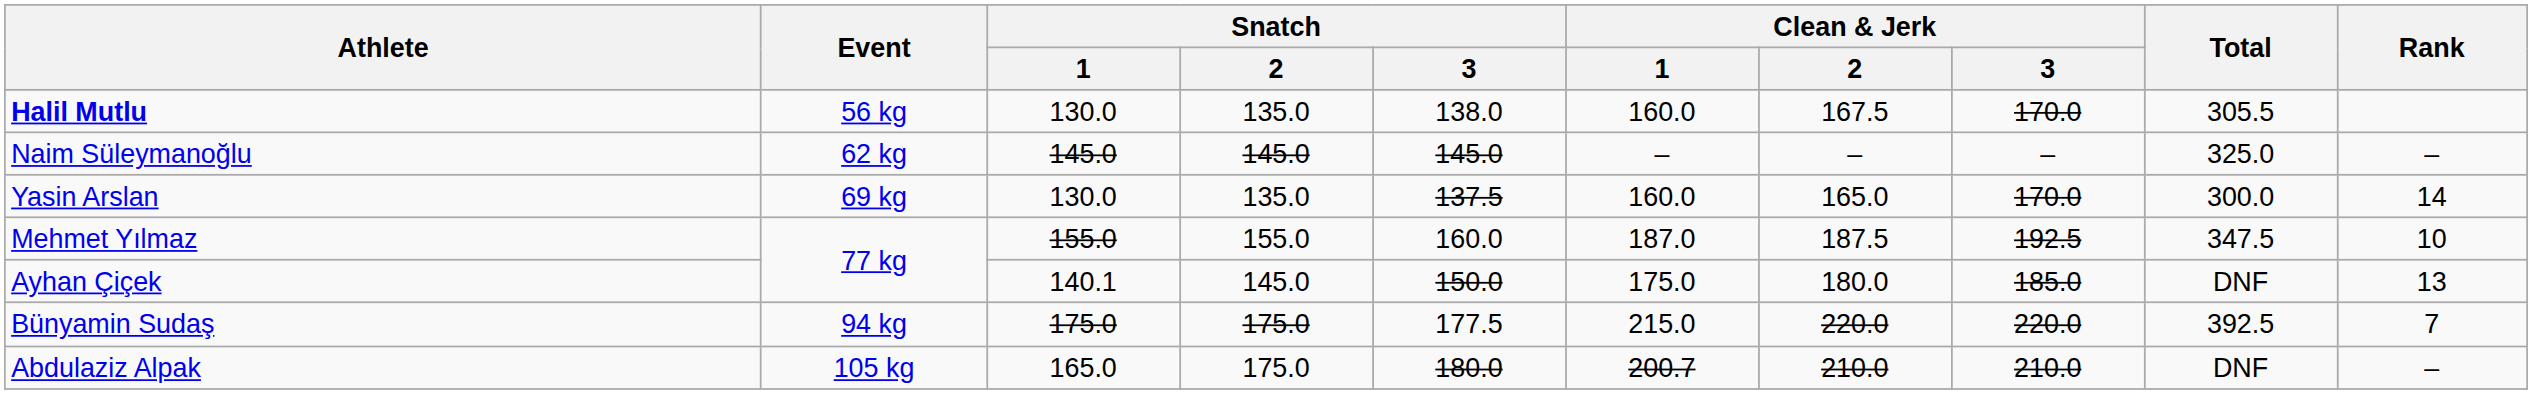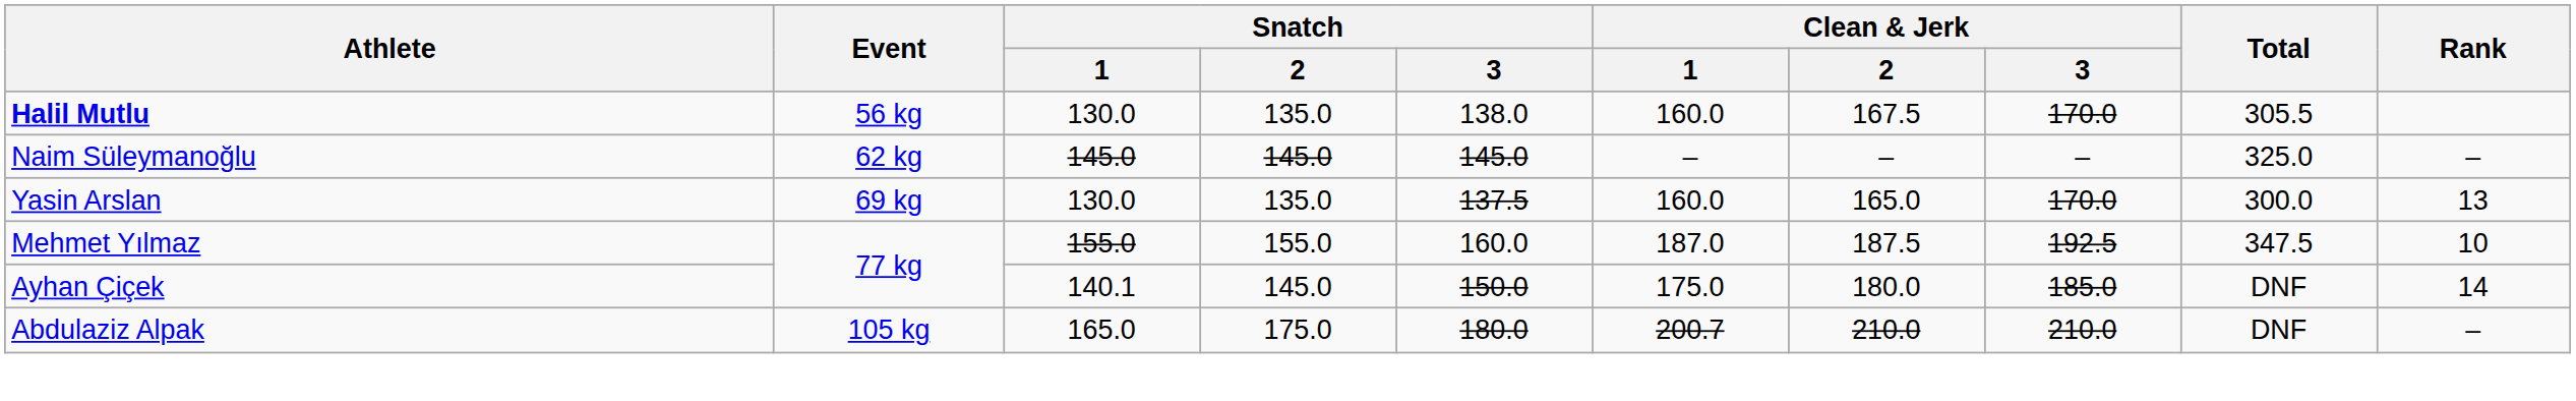Yasin Arslan | Rank: 14 -> 13
Ayhan Çiçek | Rank: 13 -> 14
- row: Bünyamin Sudaş | 94 kg | 175.0 | 175.0 | 177.5 | 215.0 | 220.0 | 220.0 | 392.5 | 7
